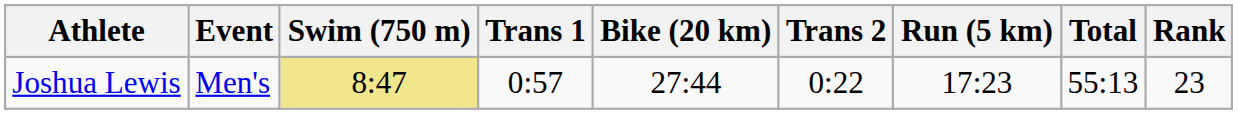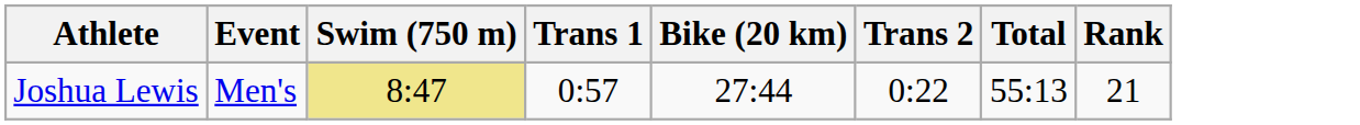- column: Run (5 km) | 17:23
Joshua Lewis | Rank: 23 -> 21
